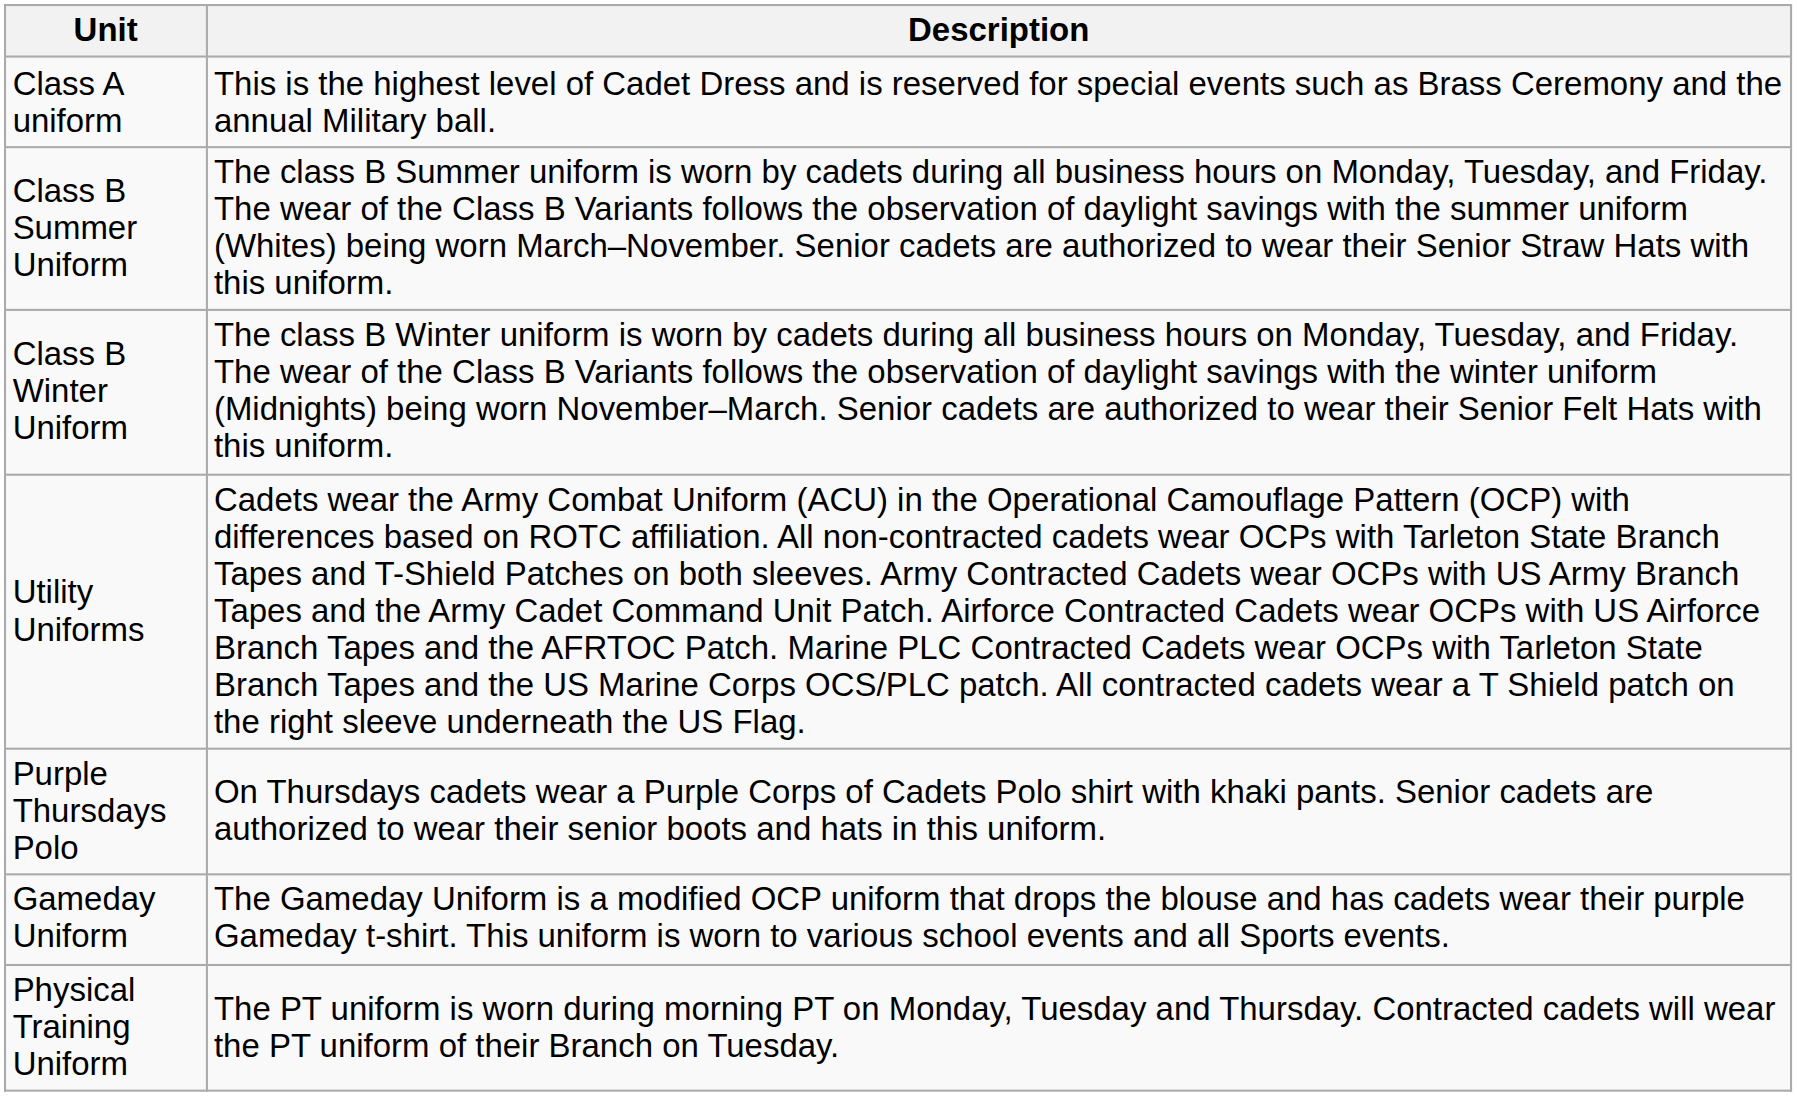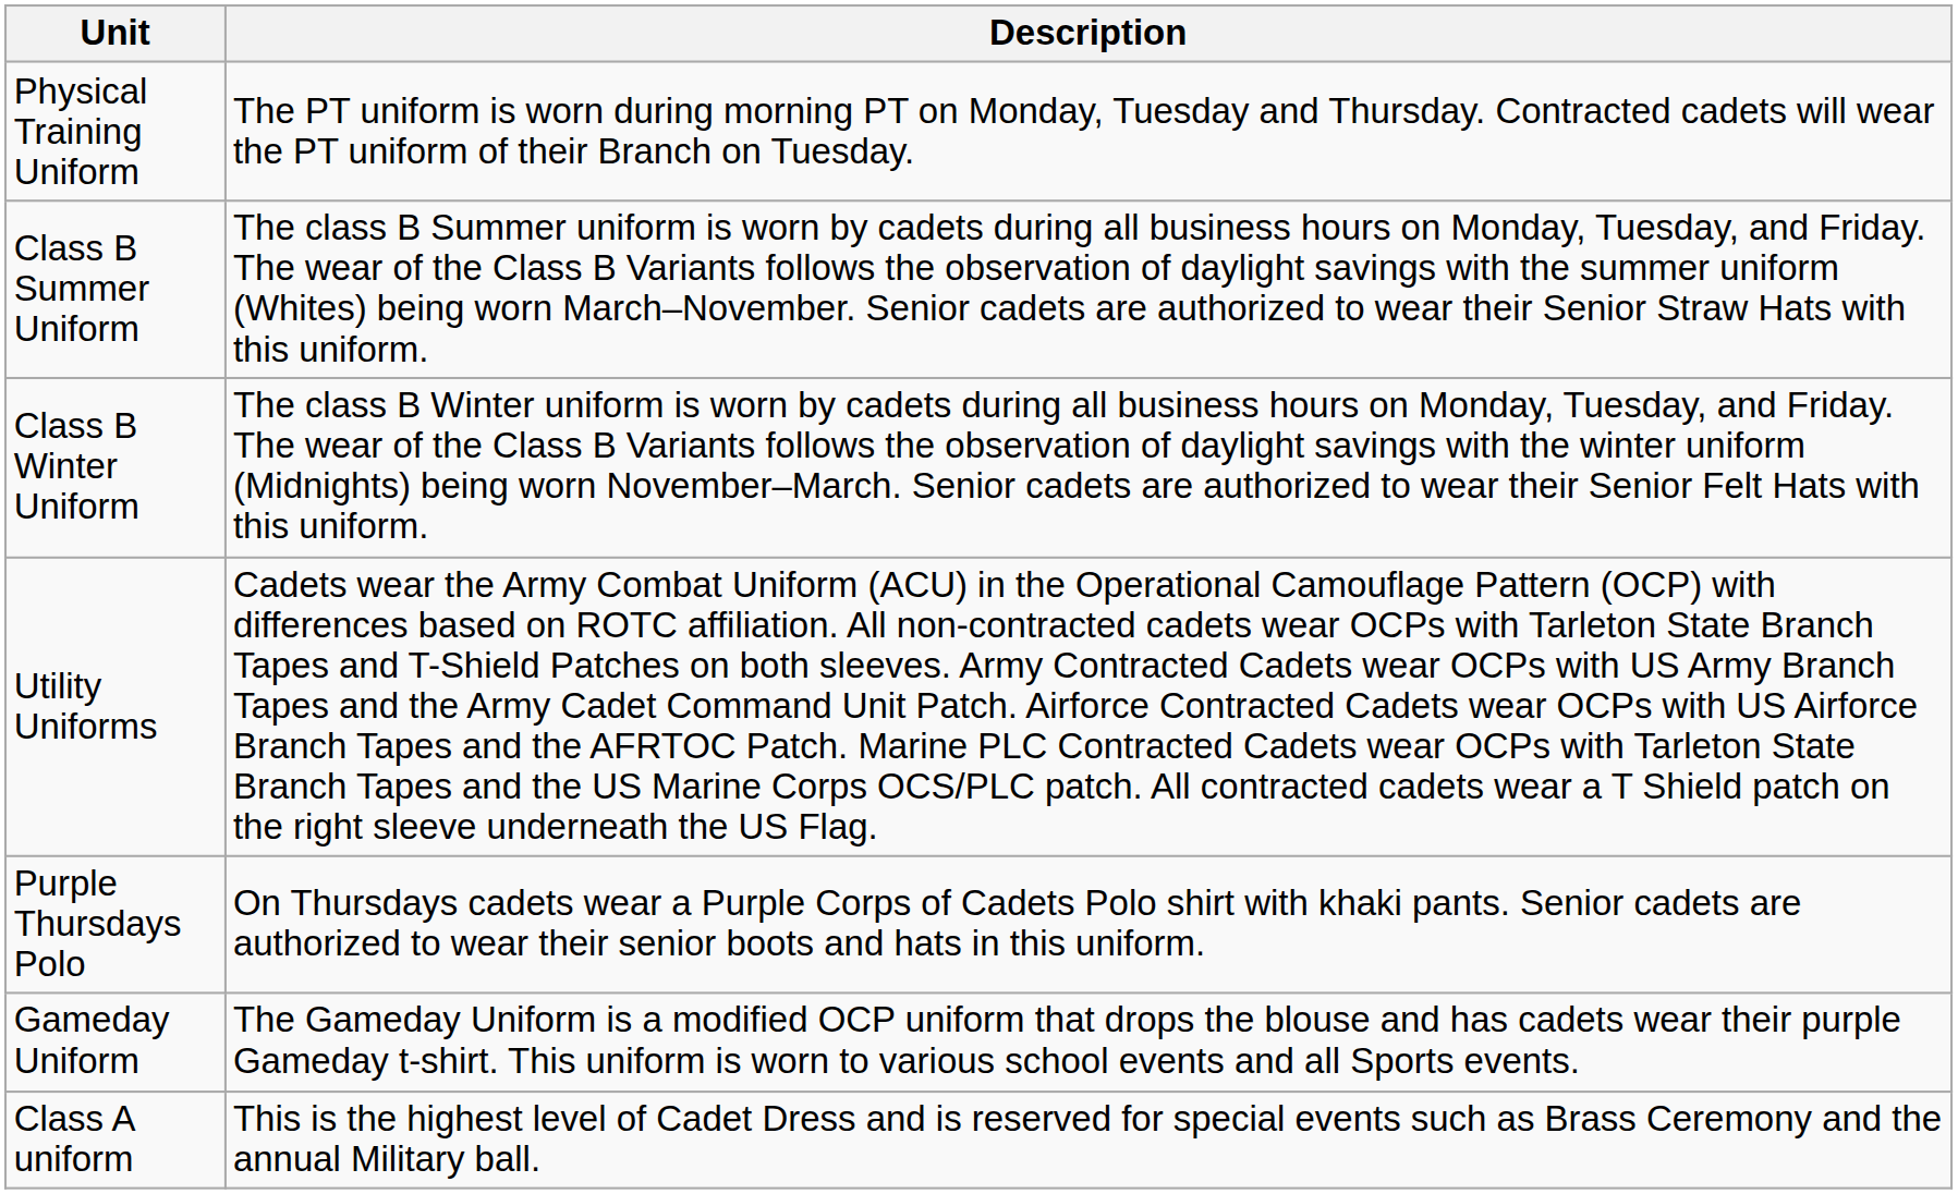rows swapped: Class A uniform <-> Physical Training Uniform
